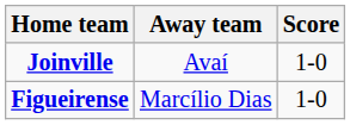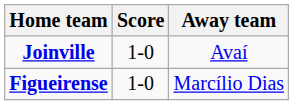columns swapped: Score <-> Away team
